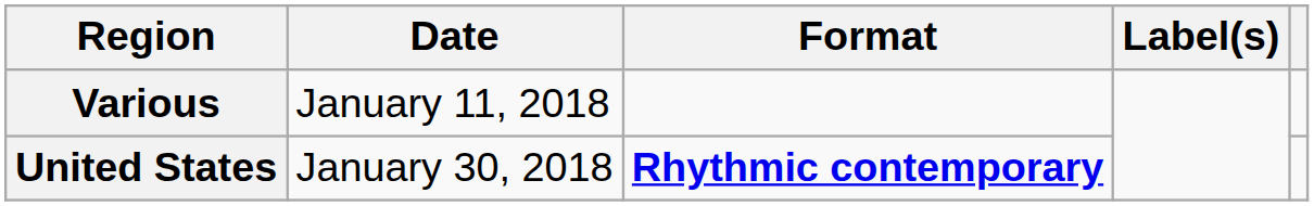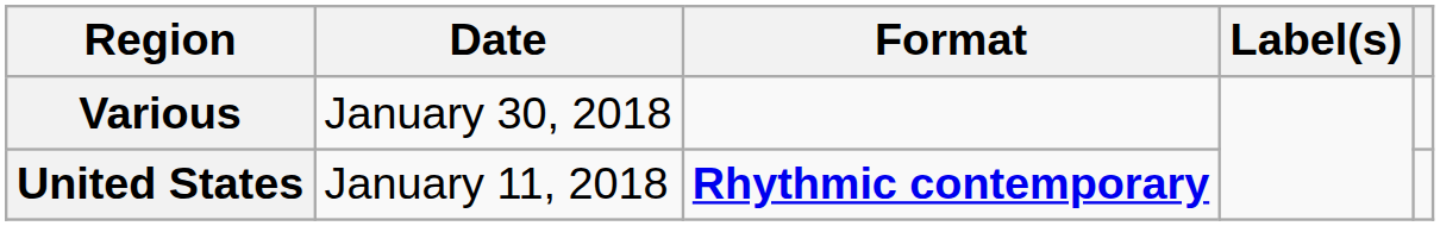Various | Date: January 11, 2018 -> January 30, 2018
United States | Date: January 30, 2018 -> January 11, 2018
